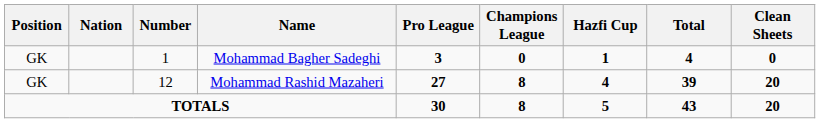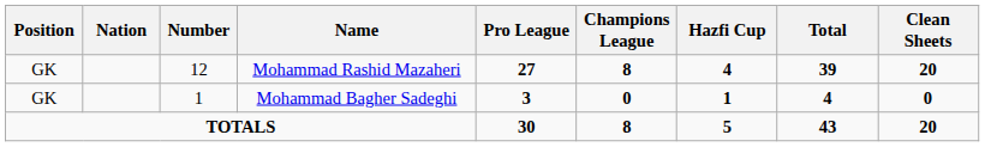rows swapped: Mohammad Bagher Sadeghi <-> Mohammad Rashid Mazaheri
